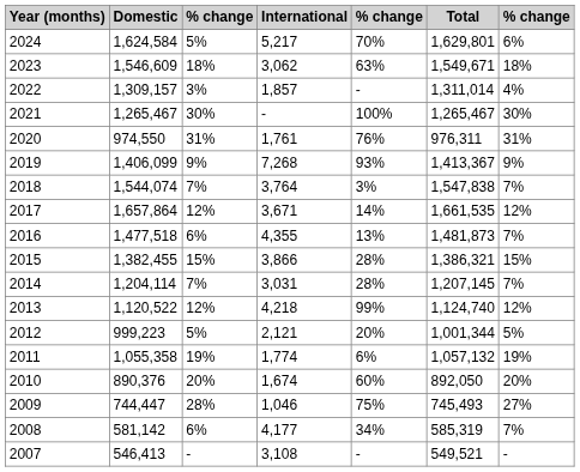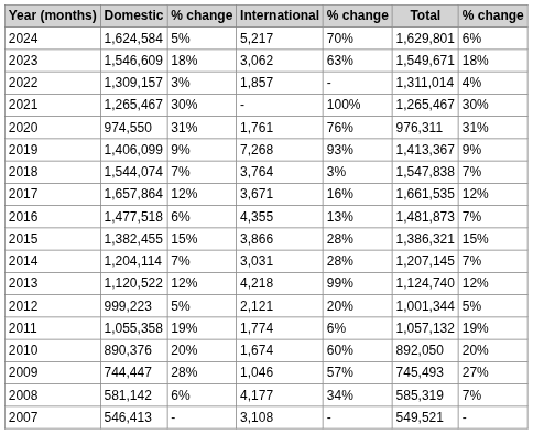2017 | column 5: 14% -> 16%
2009 | column 5: 75% -> 57%
